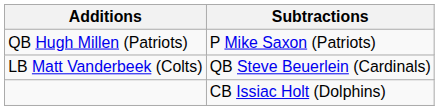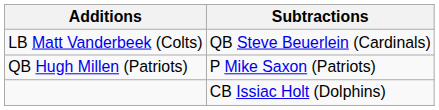rows swapped: LB Matt Vanderbeek (Colts) <-> QB Hugh Millen (Patriots)
